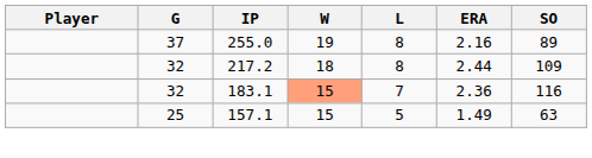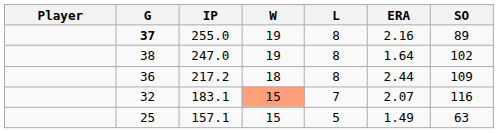255.0 | G: normal -> bold
+ row: 38 | 247.0 | 19 | 8 | 1.64 | 102
217.2 | G: 32 -> 36
183.1 | ERA: 2.36 -> 2.07
